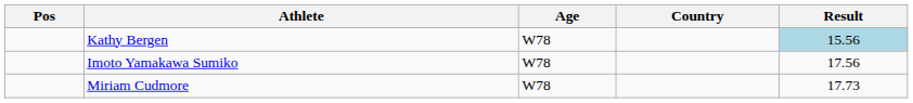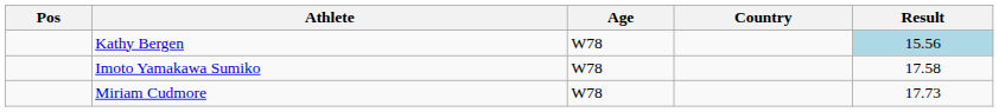Imoto Yamakawa Sumiko | Result: 17.56 -> 17.58
